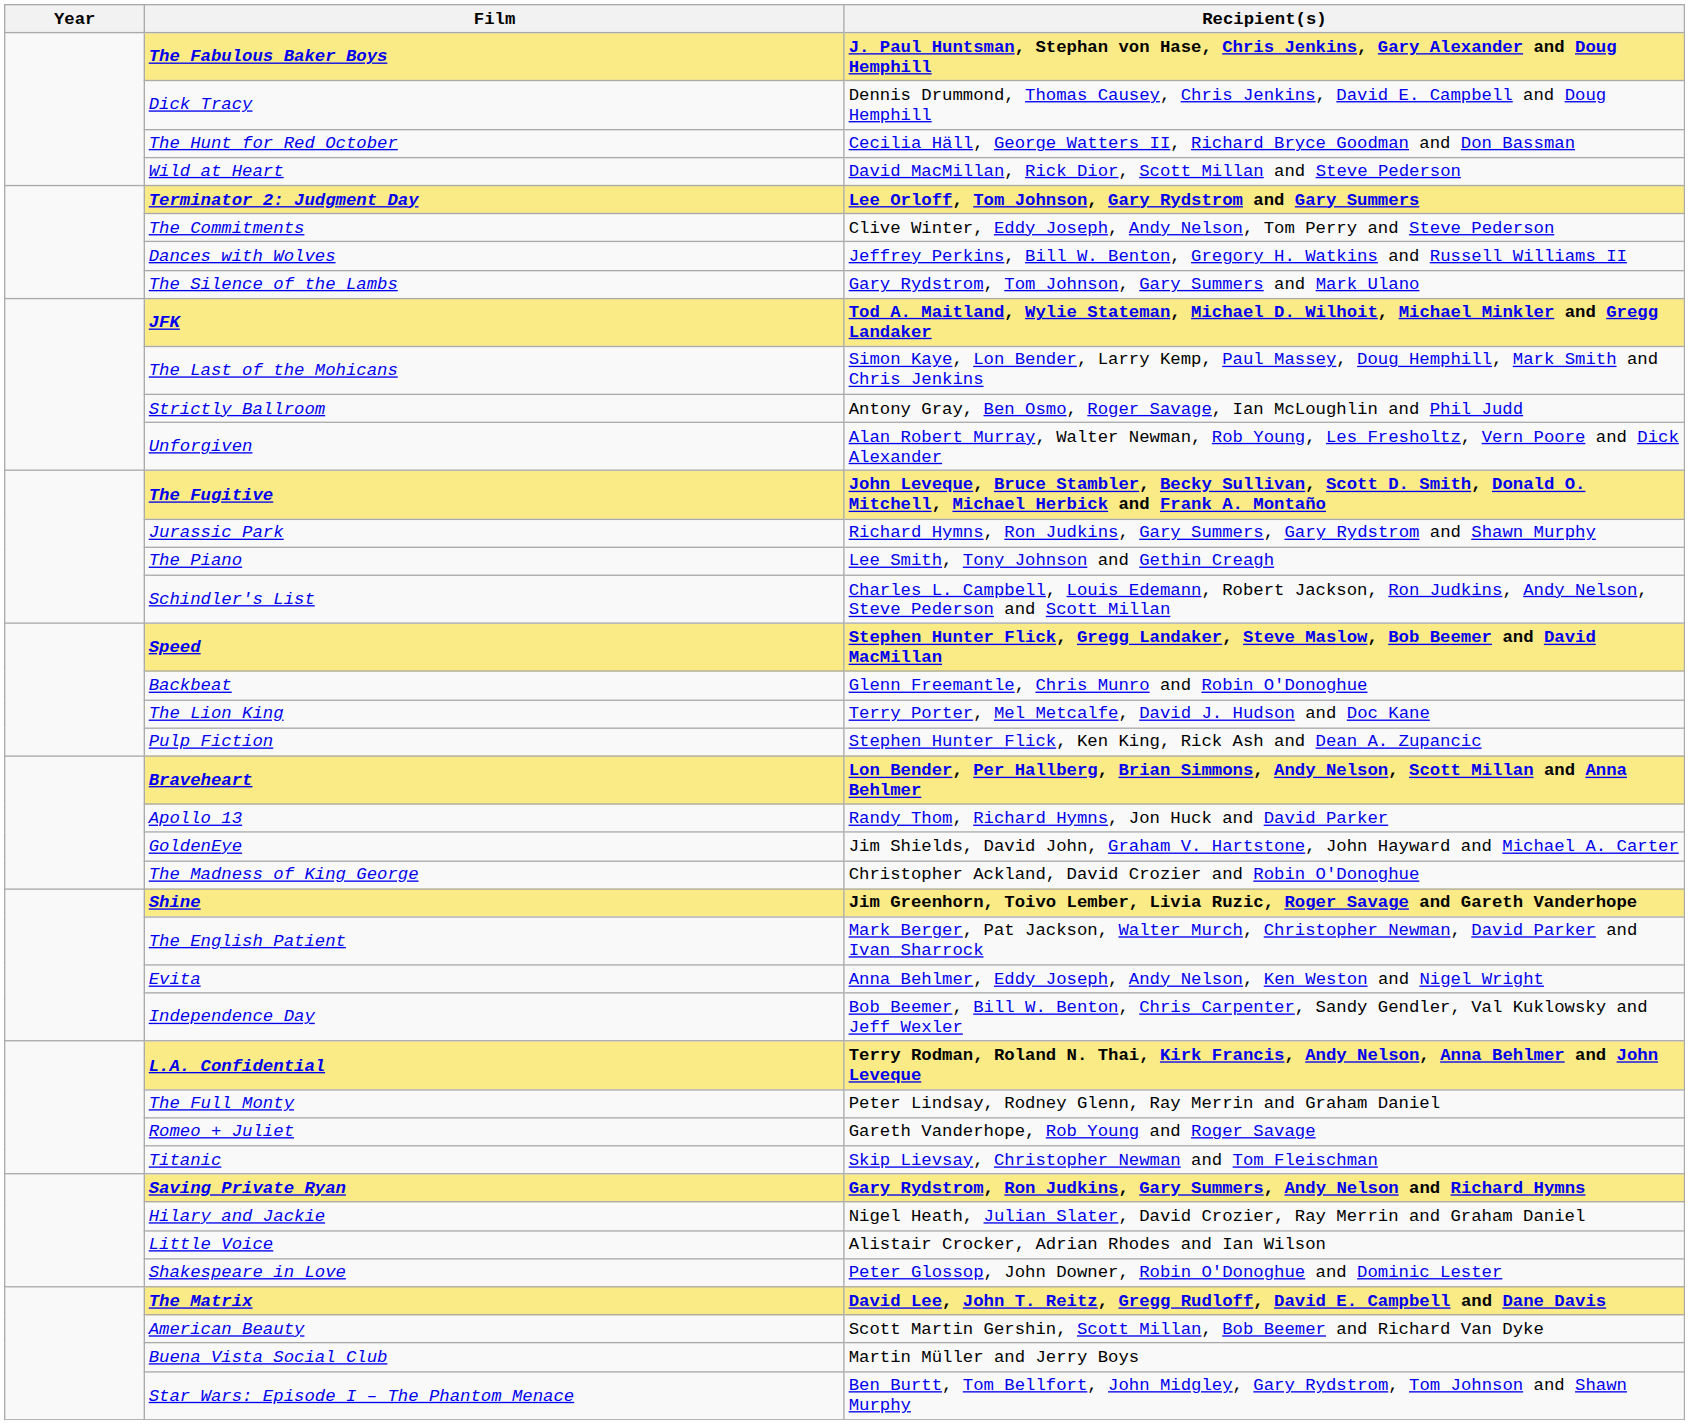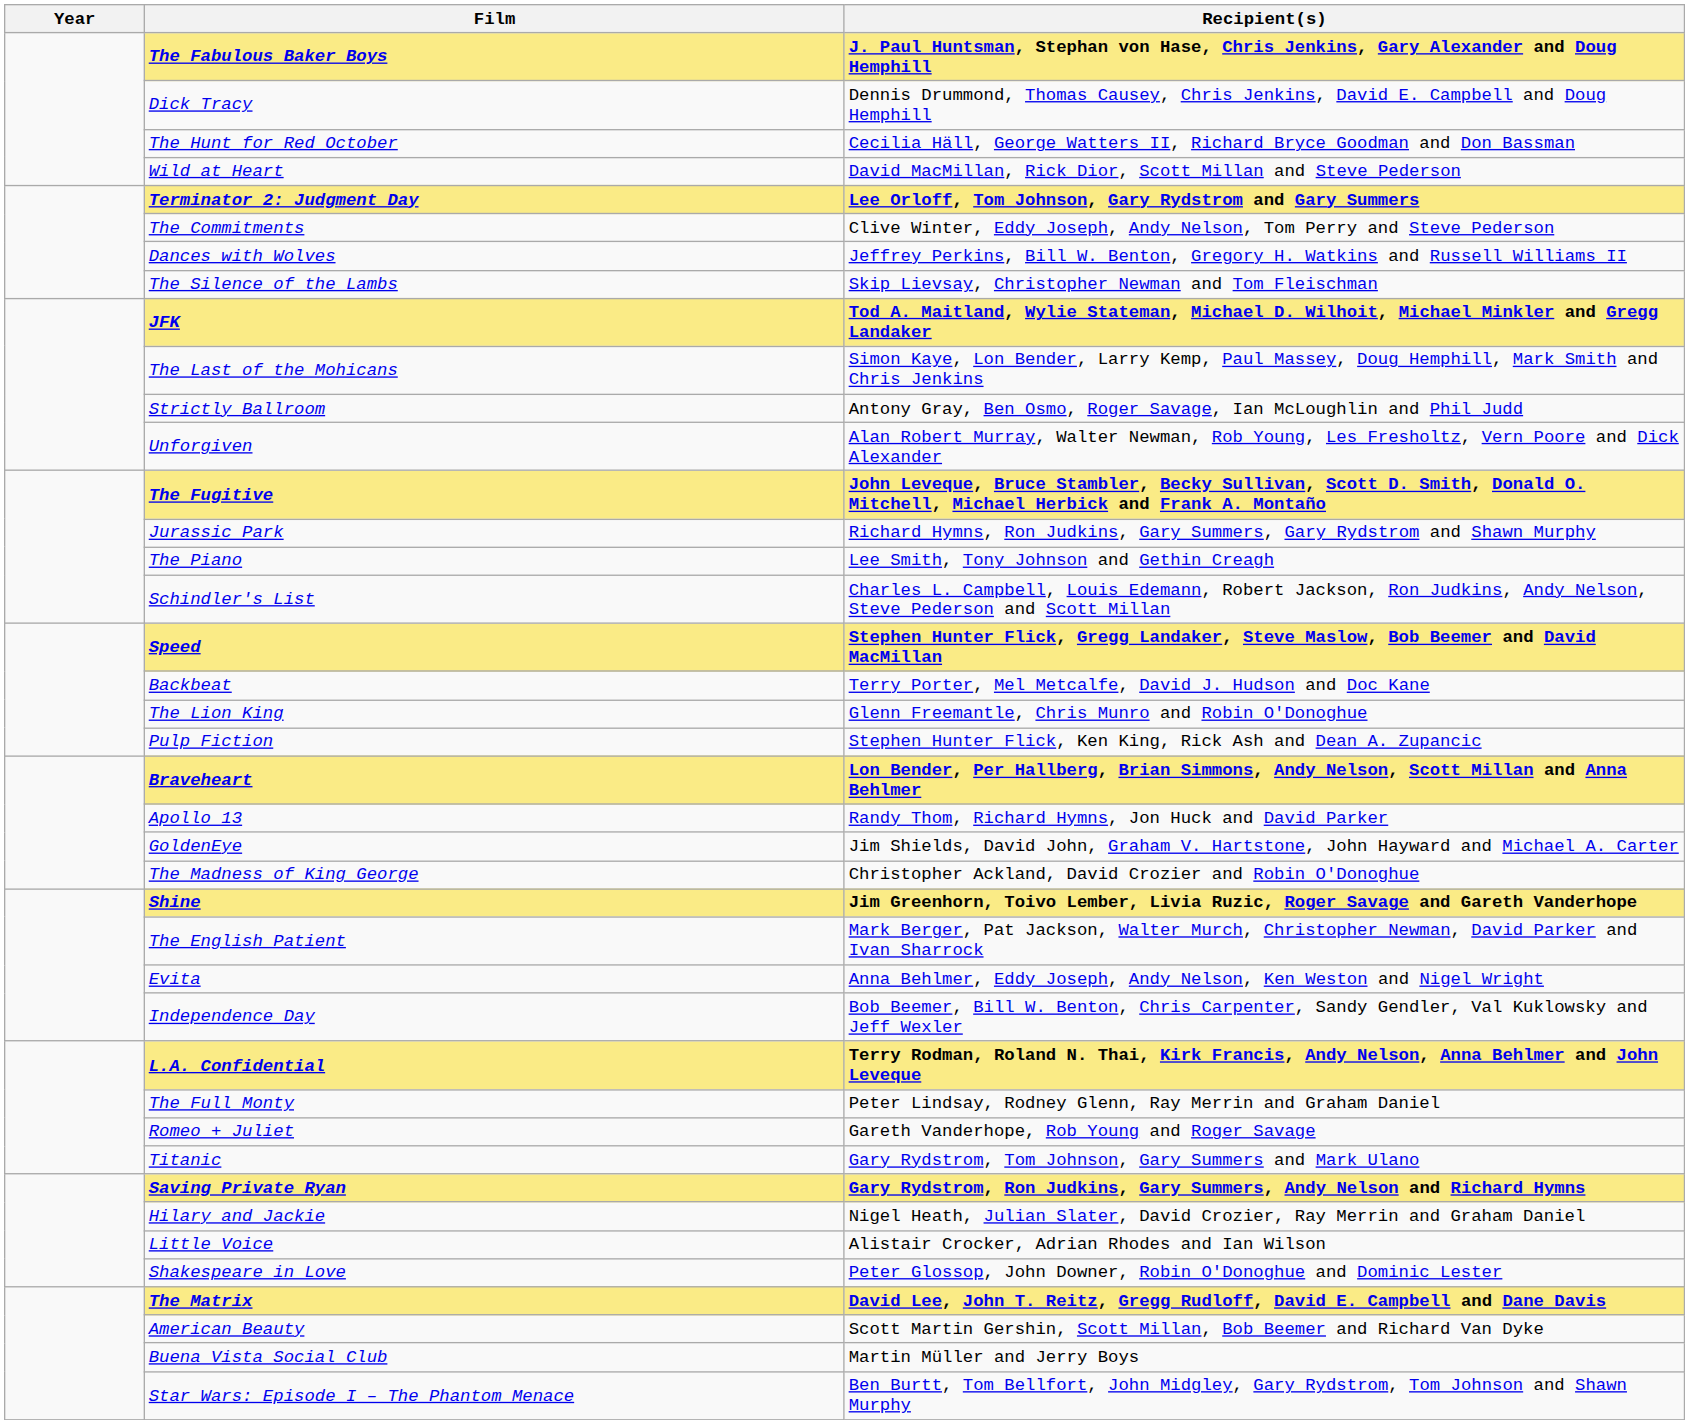The Silence of the Lambs | Recipient(s): Gary Rydstrom, Tom Johnson, Gary Summers and Mark Ulano -> Skip Lievsay, Christopher Newman and Tom Fleischman
Backbeat | Recipient(s): Glenn Freemantle, Chris Munro and Robin O'Donoghue -> Terry Porter, Mel Metcalfe, David J. Hudson and Doc Kane
The Lion King | Recipient(s): Terry Porter, Mel Metcalfe, David J. Hudson and Doc Kane -> Glenn Freemantle, Chris Munro and Robin O'Donoghue
Titanic | Recipient(s): Skip Lievsay, Christopher Newman and Tom Fleischman -> Gary Rydstrom, Tom Johnson, Gary Summers and Mark Ulano
